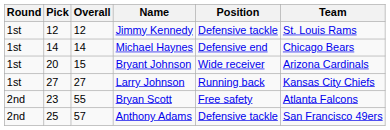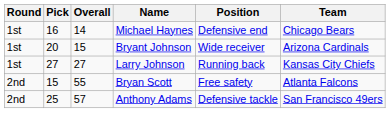- row: 1st | 12 | 12 | Jimmy Kennedy | Defensive tackle | St. Louis Rams
Michael Haynes | Pick: 14 -> 16
Bryan Scott | Pick: 23 -> 15
